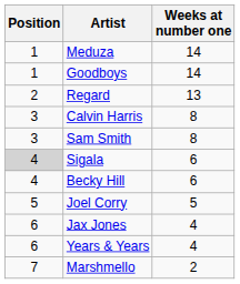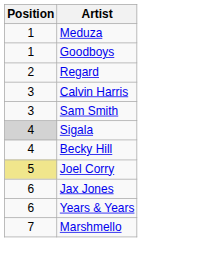- column: Weeks at number one | 14 | 14 | 13 | 8 | 8 | 6 | 6 | 5 | 4 | 4 | 2
Joel Corry | Position: no background -> khaki background
